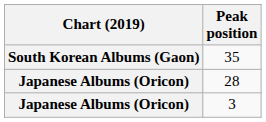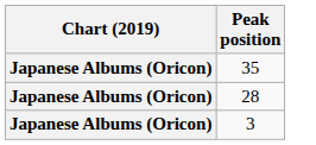35 | Chart (2019): South Korean Albums (Gaon) -> Japanese Albums (Oricon)
